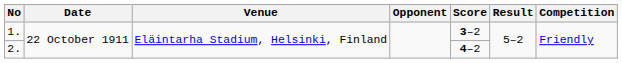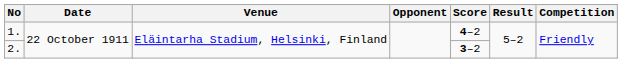1. | Score: 3–2 -> 4–2
2. | Score: 4–2 -> 3–2
